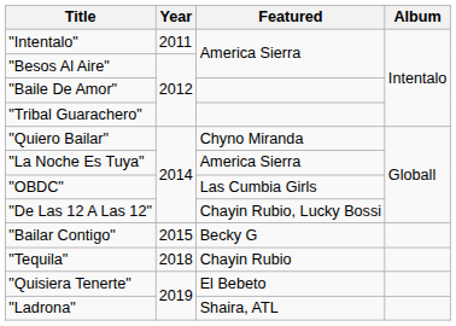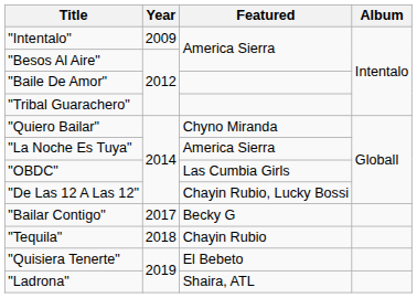"Intentalo" | Year: 2011 -> 2009
"Bailar Contigo" | Year: 2015 -> 2017
